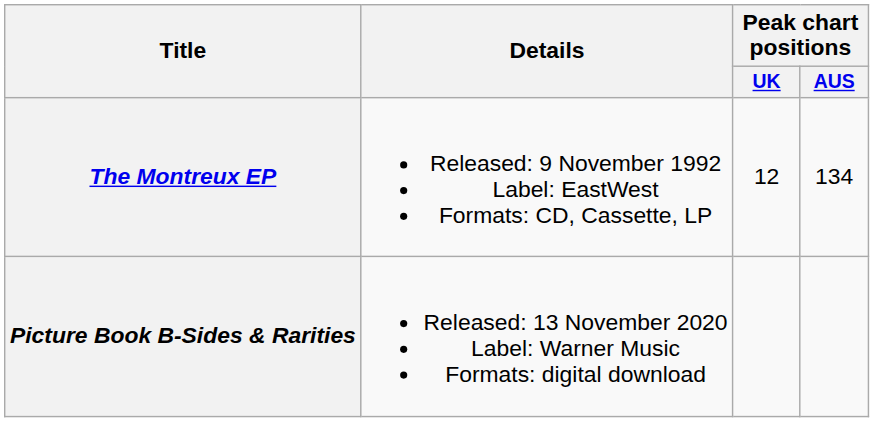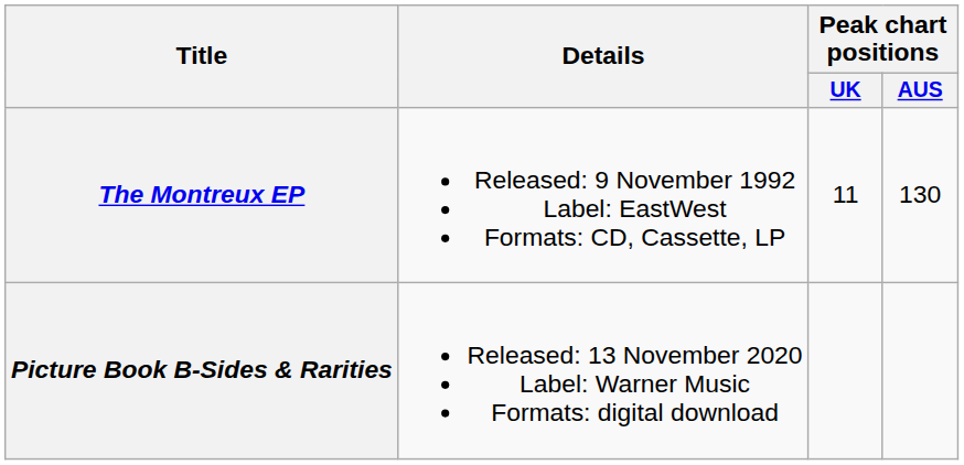The Montreux EP | Peak chart positions / UK: 12 -> 11
The Montreux EP | Peak chart positions / AUS: 134 -> 130
